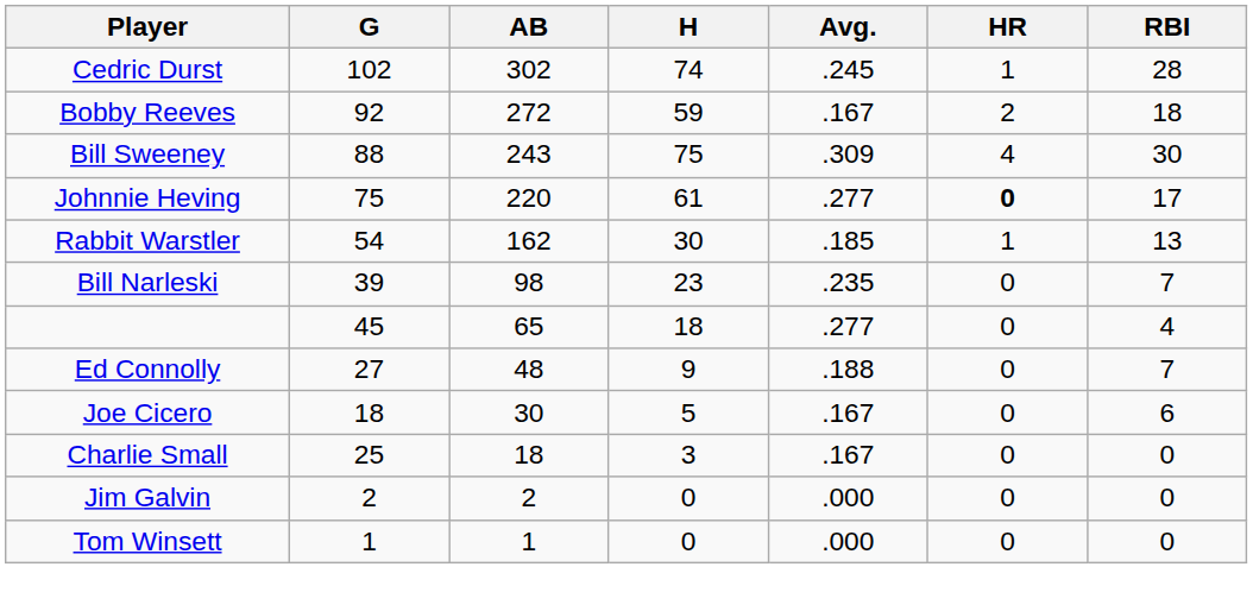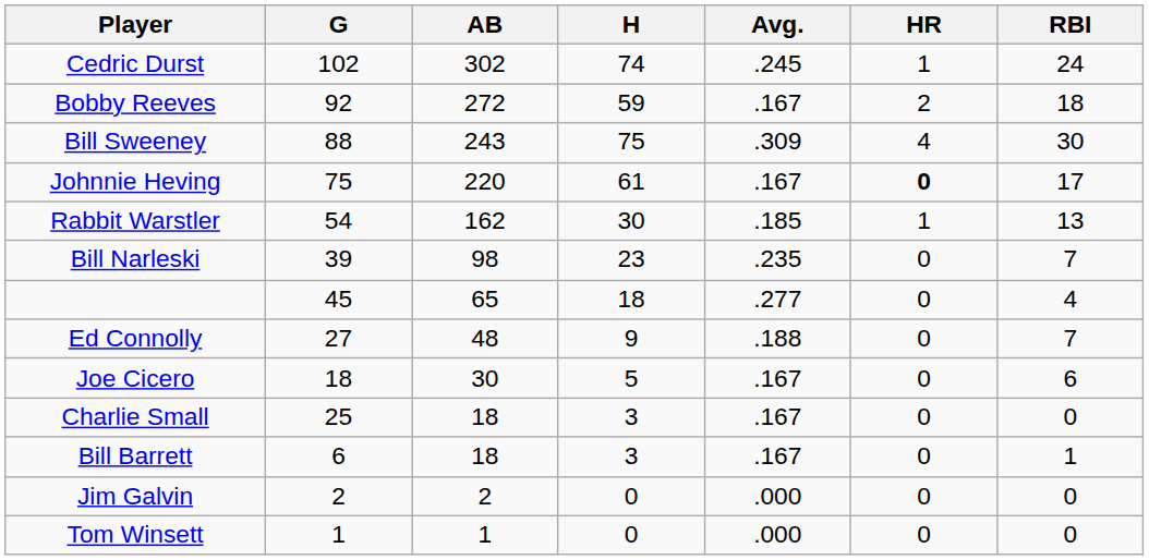Cedric Durst | RBI: 28 -> 24
Johnnie Heving | Avg.: .277 -> .167
+ row: Bill Barrett | 6 | 18 | 3 | .167 | 0 | 1
